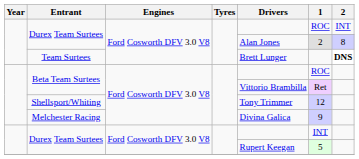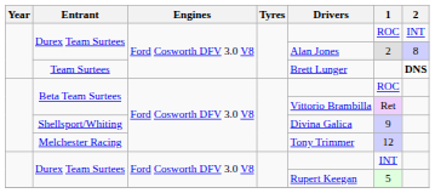Shellsport/Whiting | Drivers: Tony Trimmer -> Divina Galica
Shellsport/Whiting | 1: 12 -> 9
Melchester Racing | Drivers: Divina Galica -> Tony Trimmer
Melchester Racing | 1: 9 -> 12
